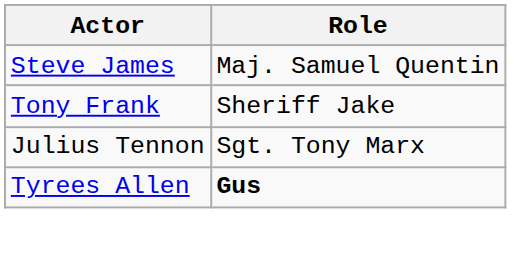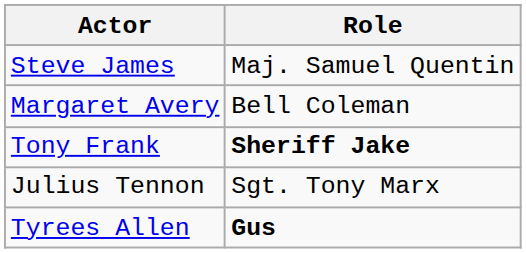+ row: Margaret Avery | Bell Coleman
Tony Frank | Role: normal -> bold
